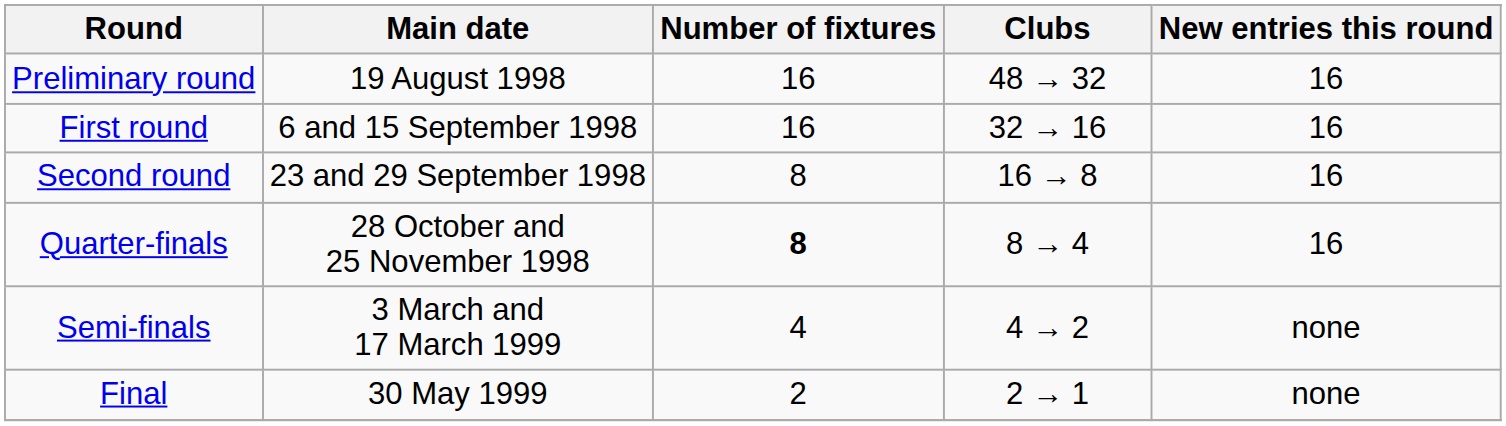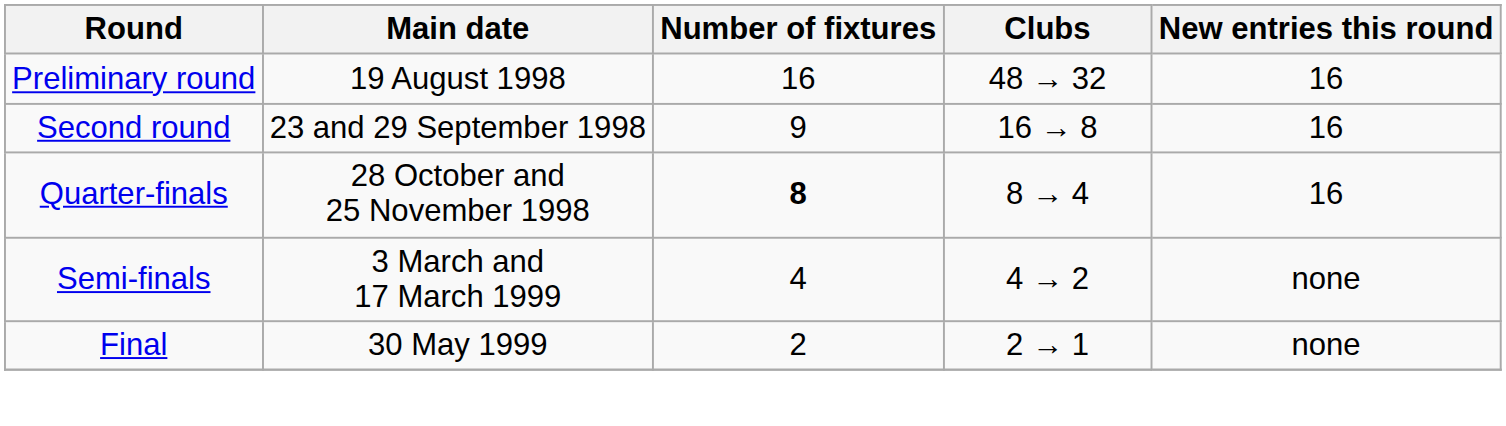- row: First round | 6 and 15 September 1998 | 16 | 32 → 16 | 16
Second round | Number of fixtures: 8 -> 9
